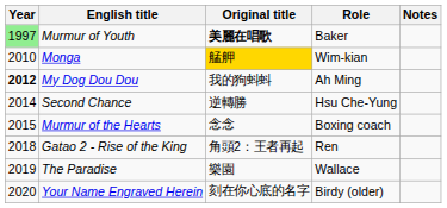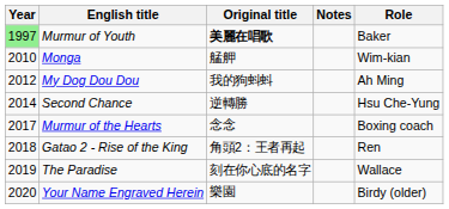columns swapped: Role <-> Notes
Monga | Original title: gold background -> no background
My Dog Dou Dou | Year: bold -> normal
Murmur of the Hearts | Year: 2015 -> 2017
The Paradise | Original title: 樂園 -> 刻在你心底的名字
Your Name Engraved Herein | Original title: 刻在你心底的名字 -> 樂園
